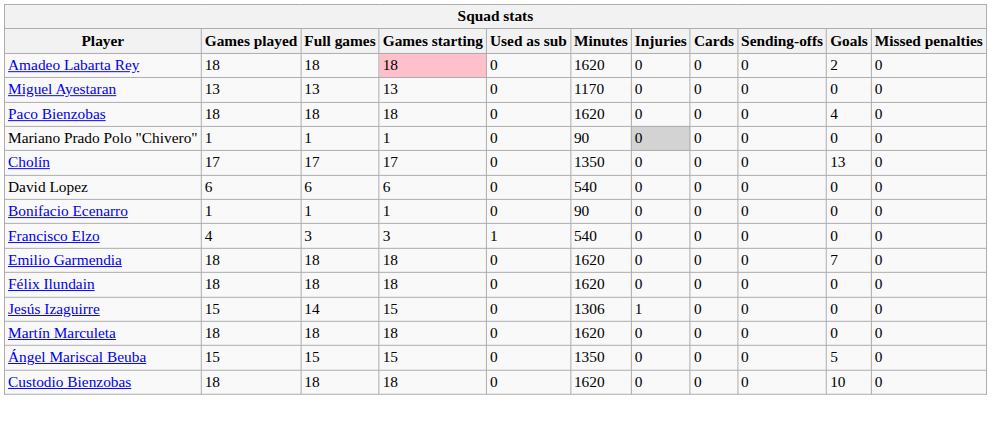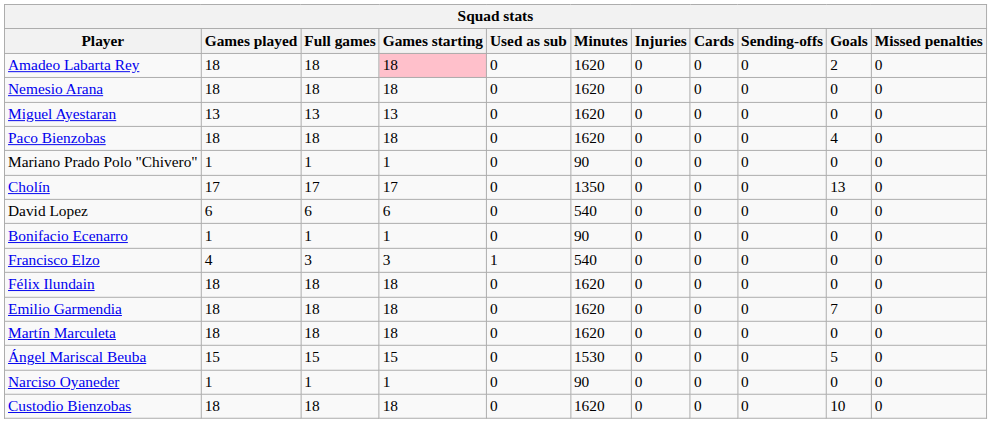+ row: Nemesio Arana | 18 | 18 | 18 | 0 | 1620 | 0 | 0 | 0 | 0 | 0
Miguel Ayestaran | Minutes: 1170 -> 1620
Mariano Prado Polo "Chivero" | Injuries: lightgrey background -> no background
rows swapped: Emilio Garmendia <-> Félix Ilundain
- row: Jesús Izaguirre | 15 | 14 | 15 | 0 | 1306 | 1 | 0 | 0 | 0 | 0
Ángel Mariscal Beuba | Minutes: 1350 -> 1530
+ row: Narciso Oyaneder | 1 | 1 | 1 | 0 | 90 | 0 | 0 | 0 | 0 | 0
